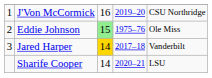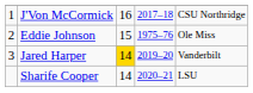J'Von McCormick | column 4: 2019–20 -> 2017–18
Eddie Johnson | column 3: lightgreen background -> no background
Jared Harper | column 4: 2017–18 -> 2019–20
